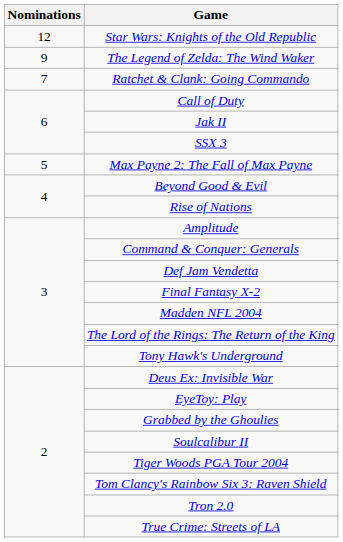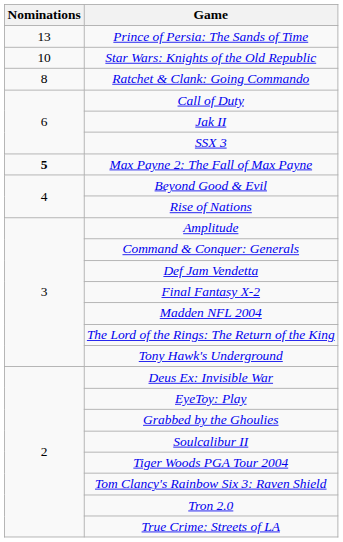+ row: 13 | Prince of Persia: The Sands of Time
Star Wars: Knights of the Old Republic | Nominations: 12 -> 10
- row: 9 | The Legend of Zelda: The Wind Waker
Ratchet & Clank: Going Commando | Nominations: 7 -> 8
Max Payne 2: The Fall of Max Payne | Nominations: normal -> bold
